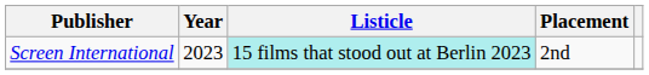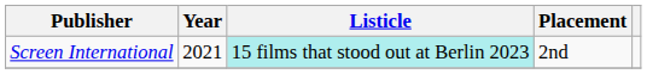Screen International | Year: 2023 -> 2021
